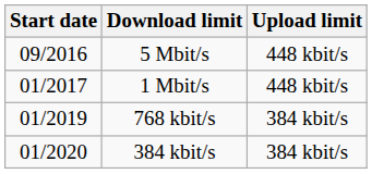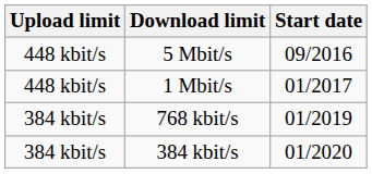columns swapped: Start date <-> Upload limit
